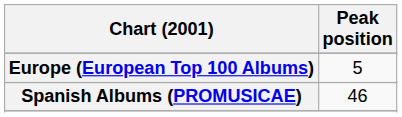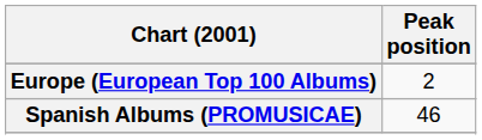Europe (European Top 100 Albums) | Peak position: 5 -> 2
